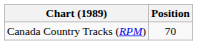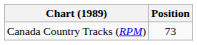Canada Country Tracks (RPM) | Position: 70 -> 73
